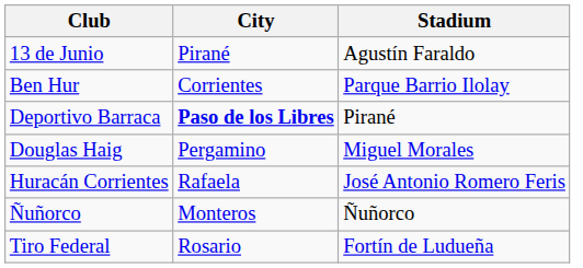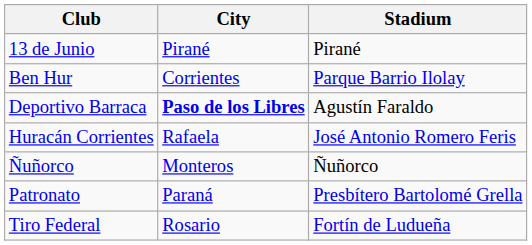13 de Junio | Stadium: Agustín Faraldo -> Pirané
Deportivo Barraca | Stadium: Pirané -> Agustín Faraldo
- row: Douglas Haig | Pergamino | Miguel Morales
+ row: Patronato | Paraná | Presbítero Bartolomé Grella
